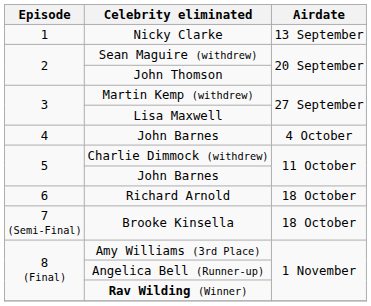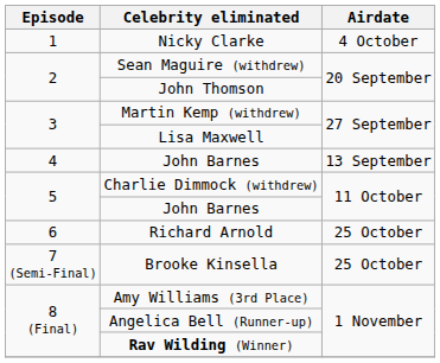Nicky Clarke | Airdate: 13 September -> 4 October
4 / John Barnes | Airdate: 4 October -> 13 September
Richard Arnold | Airdate: 18 October -> 25 October
Brooke Kinsella | Airdate: 18 October -> 25 October
